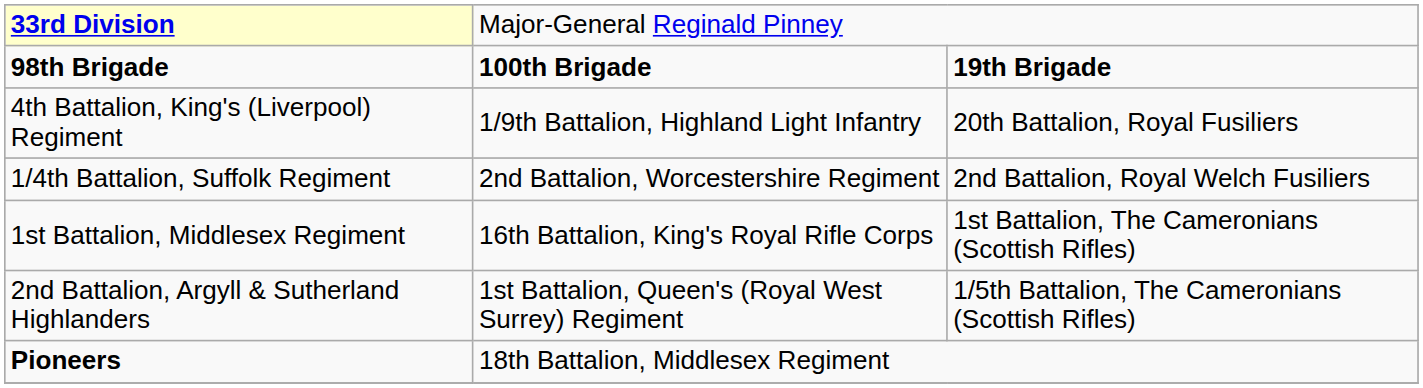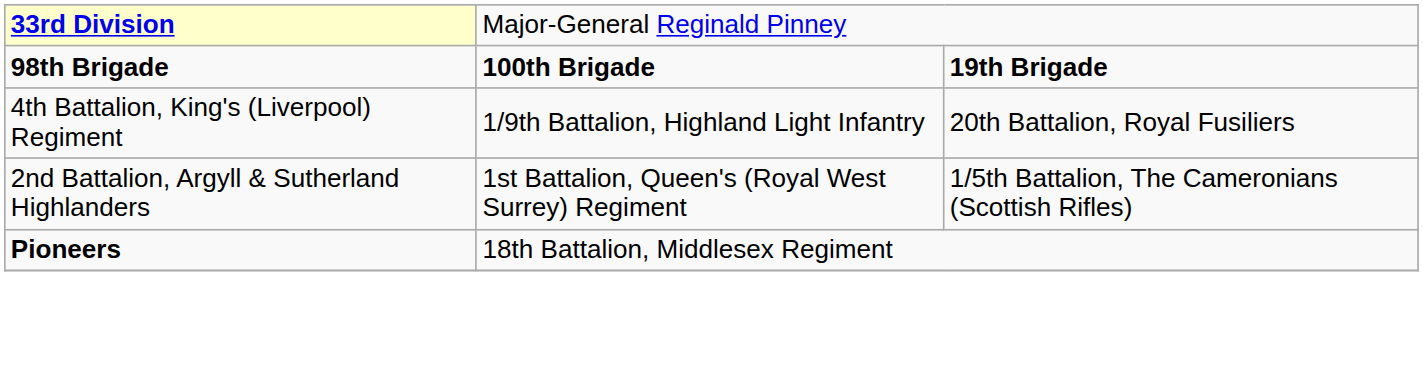- row: 1/4th Battalion, Suffolk Regiment | 2nd Battalion, Worcestershire Regiment | 2nd Battalion, Royal Welch Fusiliers
- row: 1st Battalion, Middlesex Regiment | 16th Battalion, King's Royal Rifle Corps | 1st Battalion, The Cameronians (Scottish Rifles)
